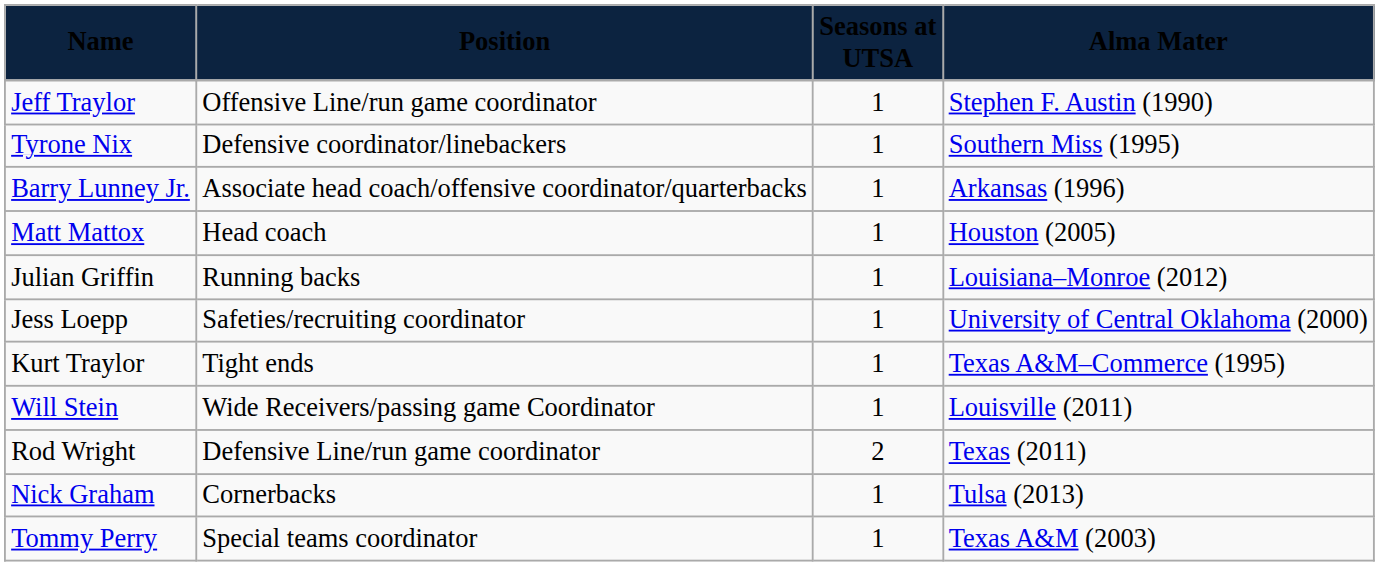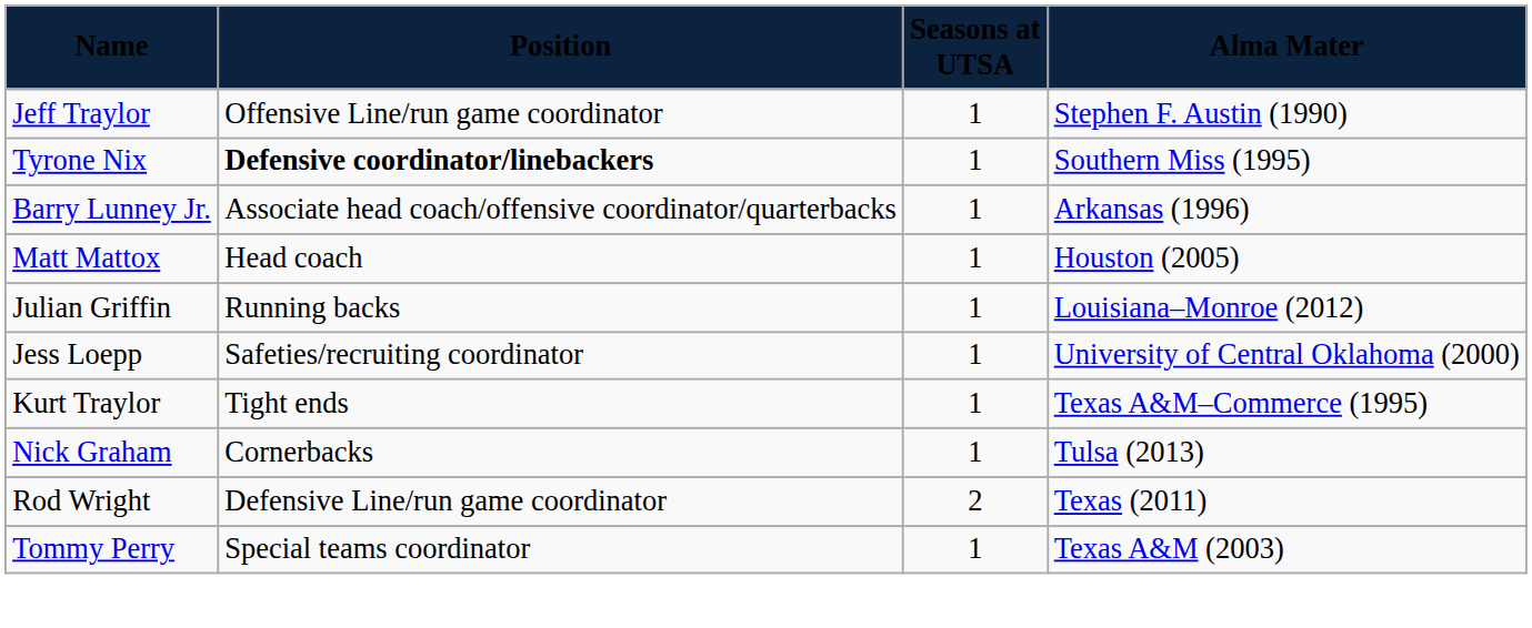Tyrone Nix | Position: normal -> bold
- row: Will Stein | Wide Receivers/passing game Coordinator | 1 | Louisville (2011)
rows swapped: Rod Wright <-> Nick Graham
